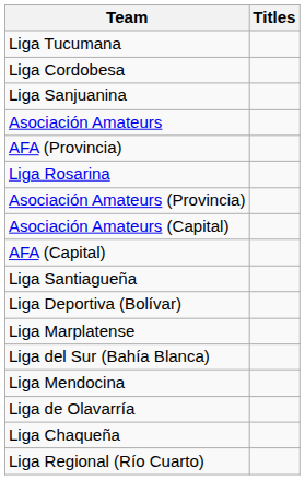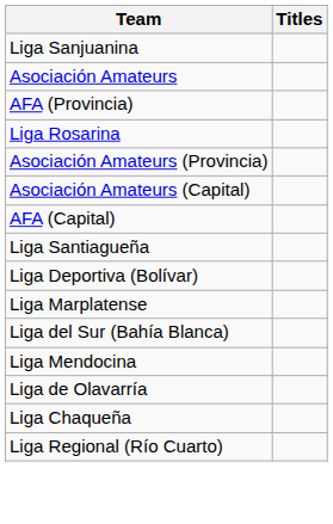- row: Liga Tucumana
- row: Liga Cordobesa
